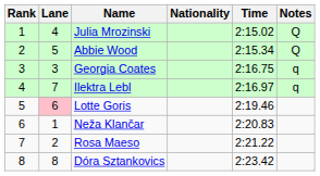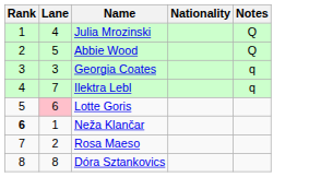- column: Time | 2:15.02 | 2:15.34 | 2:16.75 | 2:16.97 | 2:19.46 | 2:20.83 | 2:21.22 | 2:23.42
Neža Klančar | Rank: normal -> bold
